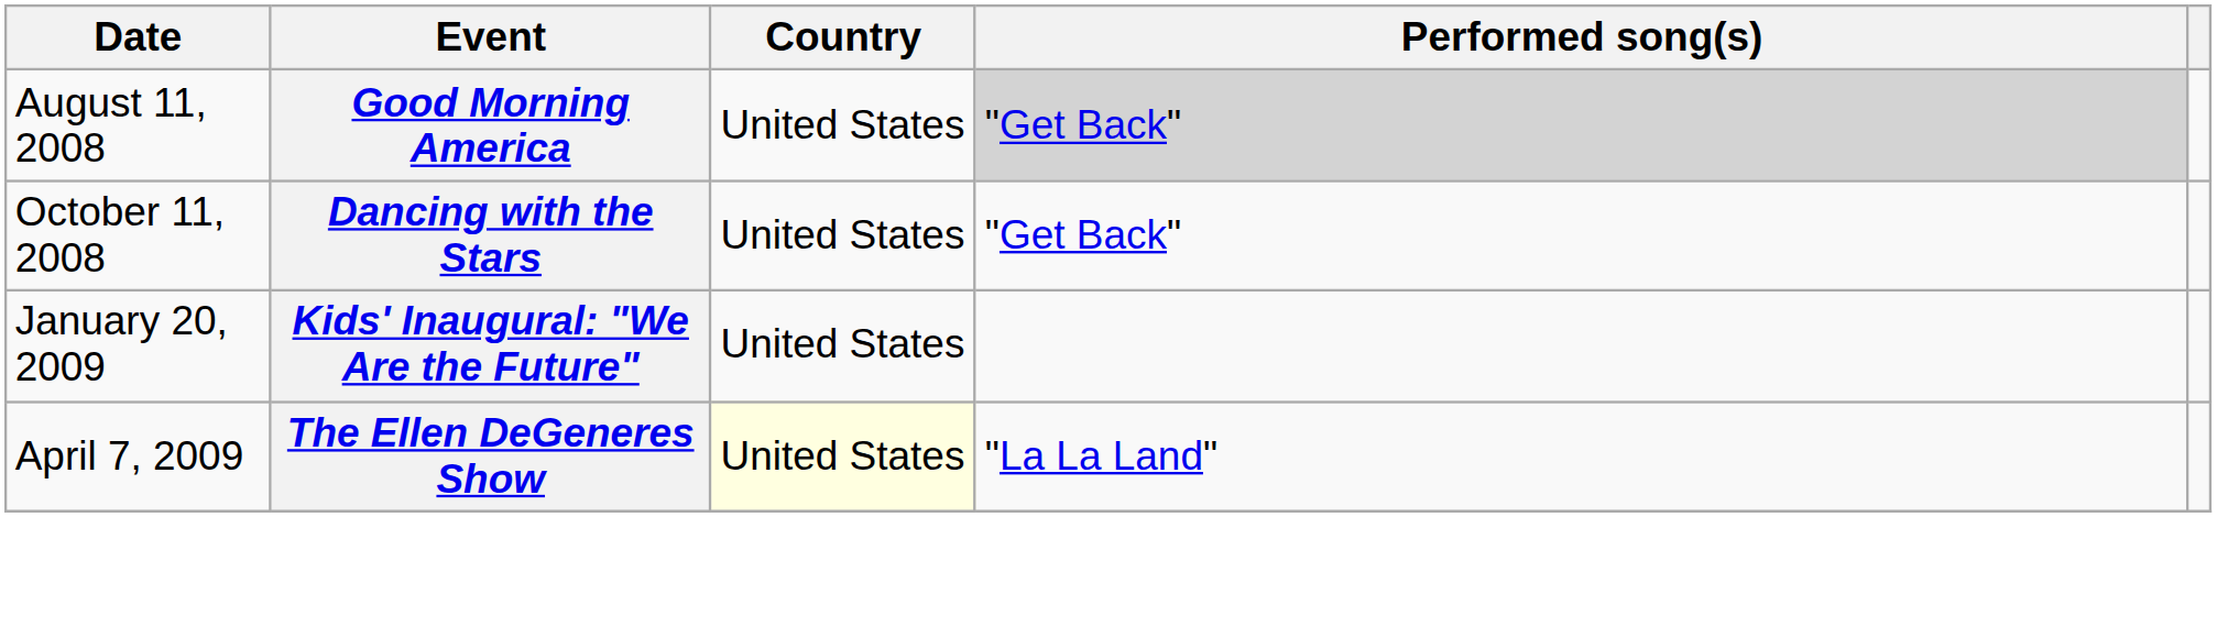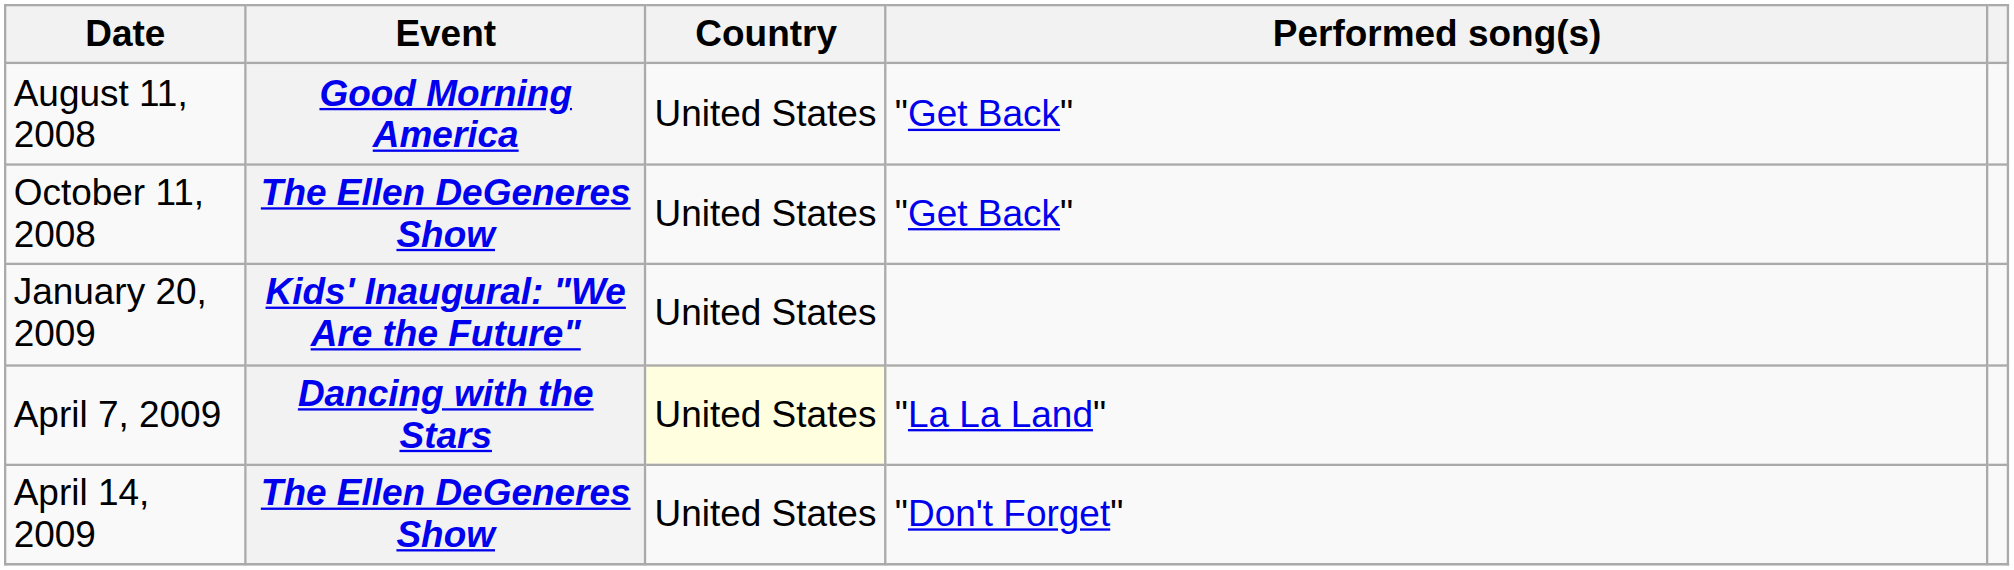August 11, 2008 | Performed song(s): lightgrey background -> no background
October 11, 2008 | Event: Dancing with the Stars -> The Ellen DeGeneres Show
April 7, 2009 | Event: The Ellen DeGeneres Show -> Dancing with the Stars
+ row: April 14, 2009 | The Ellen DeGeneres Show | United States | "Don't Forget"
